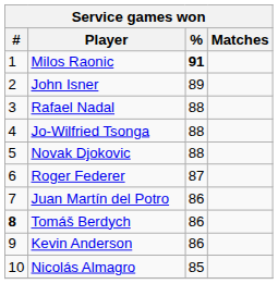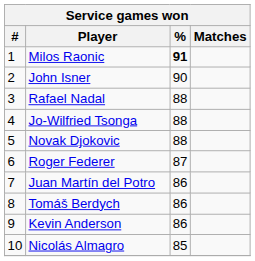John Isner | %: 89 -> 90
Tomáš Berdych | #: bold -> normal
